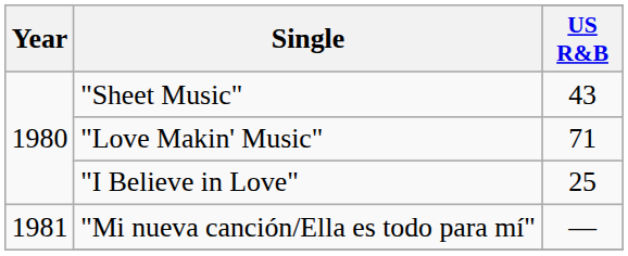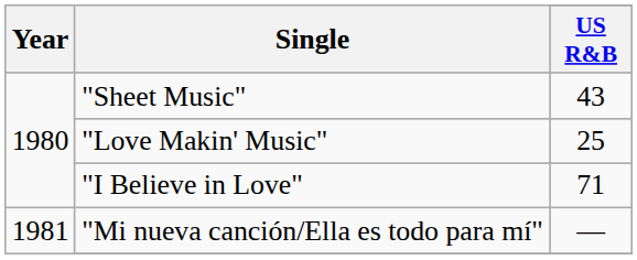"Love Makin' Music" | US R&B: 71 -> 25
"I Believe in Love" | US R&B: 25 -> 71
